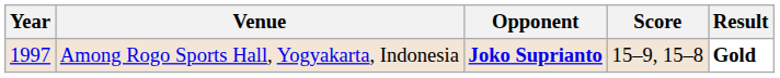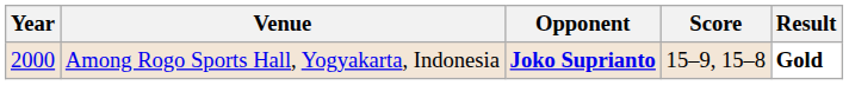Among Rogo Sports Hall, Yogyakarta, Indonesia | Year: 1997 -> 2000
